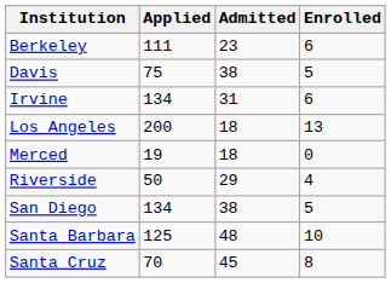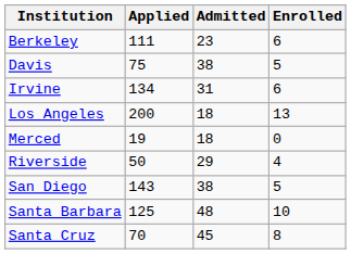San Diego | Applied: 134 -> 143
